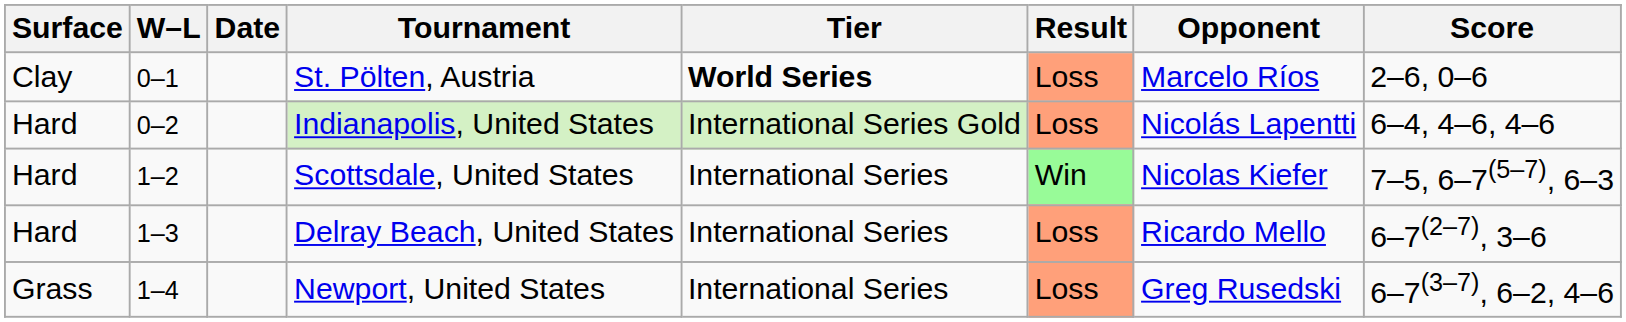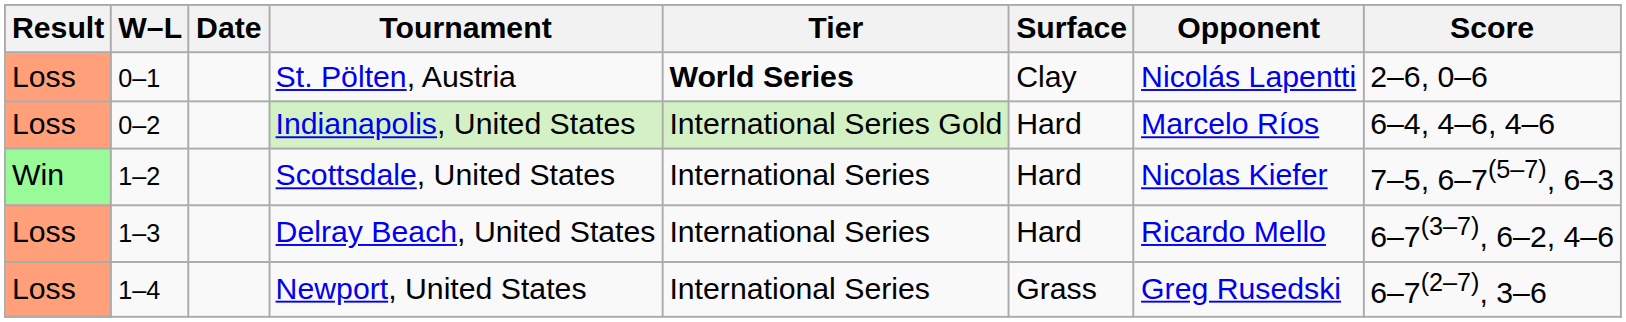columns swapped: Result <-> Surface
St. Pölten, Austria | Opponent: Marcelo Ríos -> Nicolás Lapentti
Indianapolis, United States | Opponent: Nicolás Lapentti -> Marcelo Ríos
Delray Beach, United States | Score: 6–7(2–7), 3–6 -> 6–7(3–7), 6–2, 4–6
Newport, United States | Score: 6–7(3–7), 6–2, 4–6 -> 6–7(2–7), 3–6
